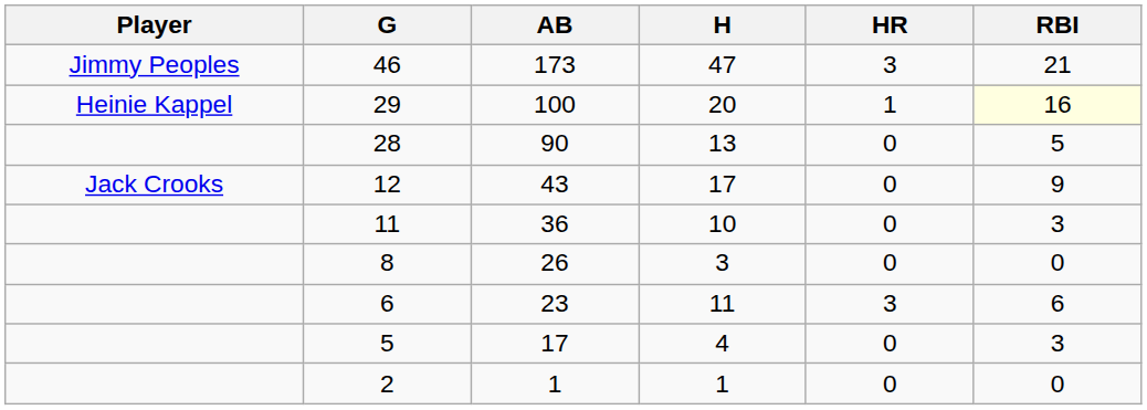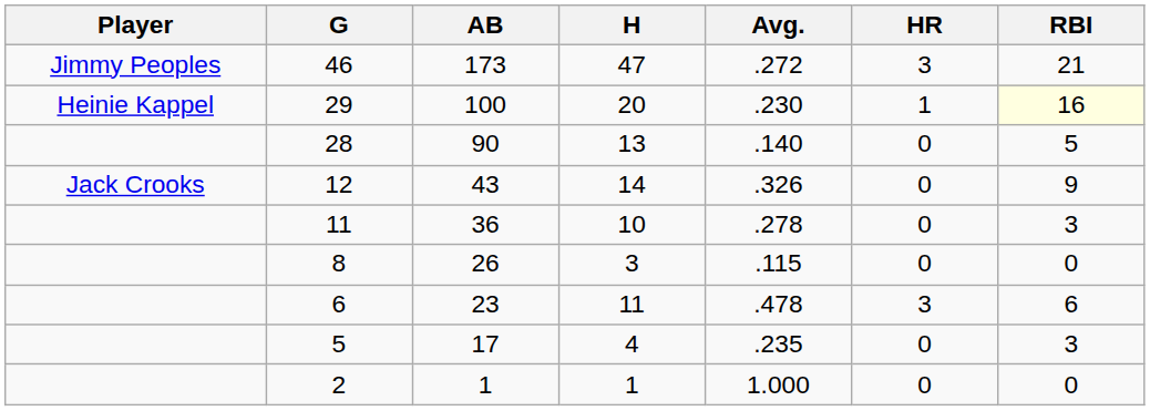+ column: Avg. | .272 | .230 | .140 | .326 | .278 | .115 | .478 | .235 | 1.000
12 | H: 17 -> 14
